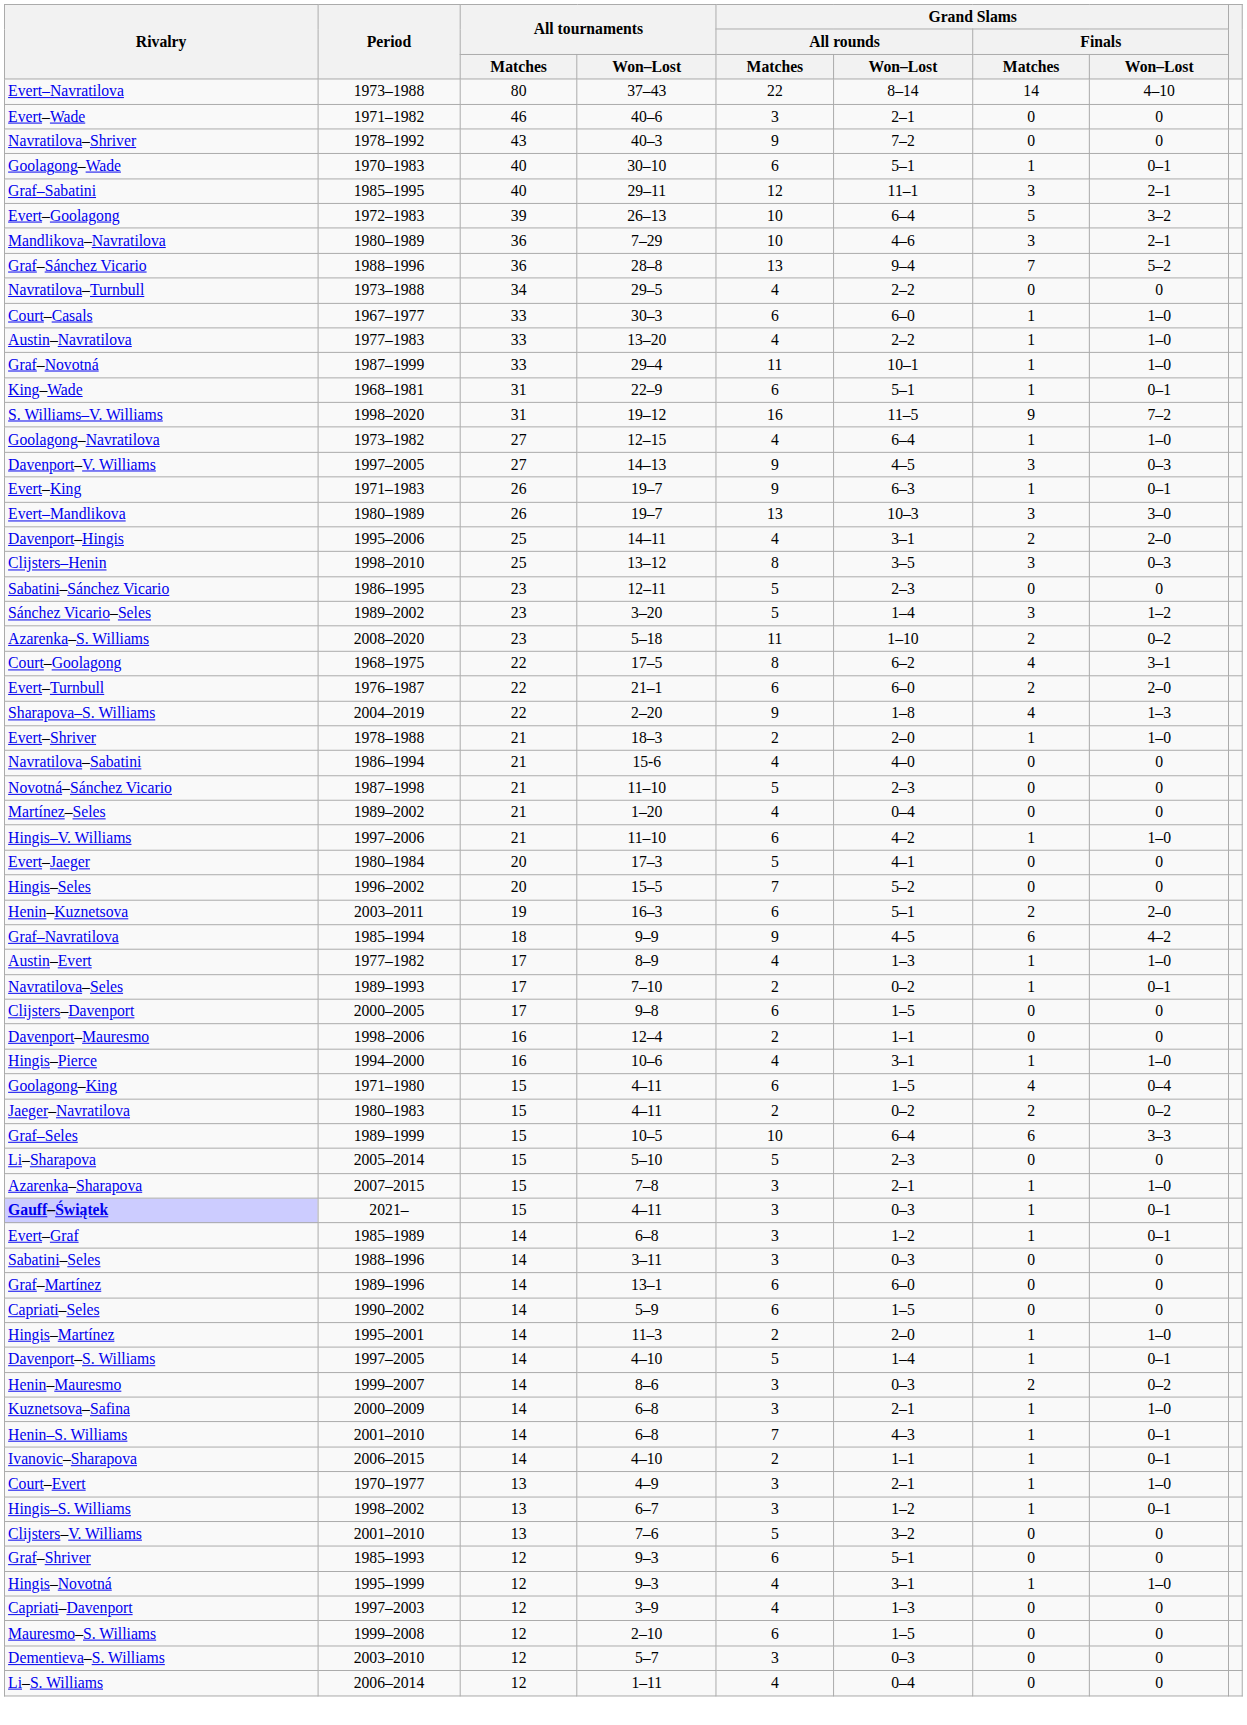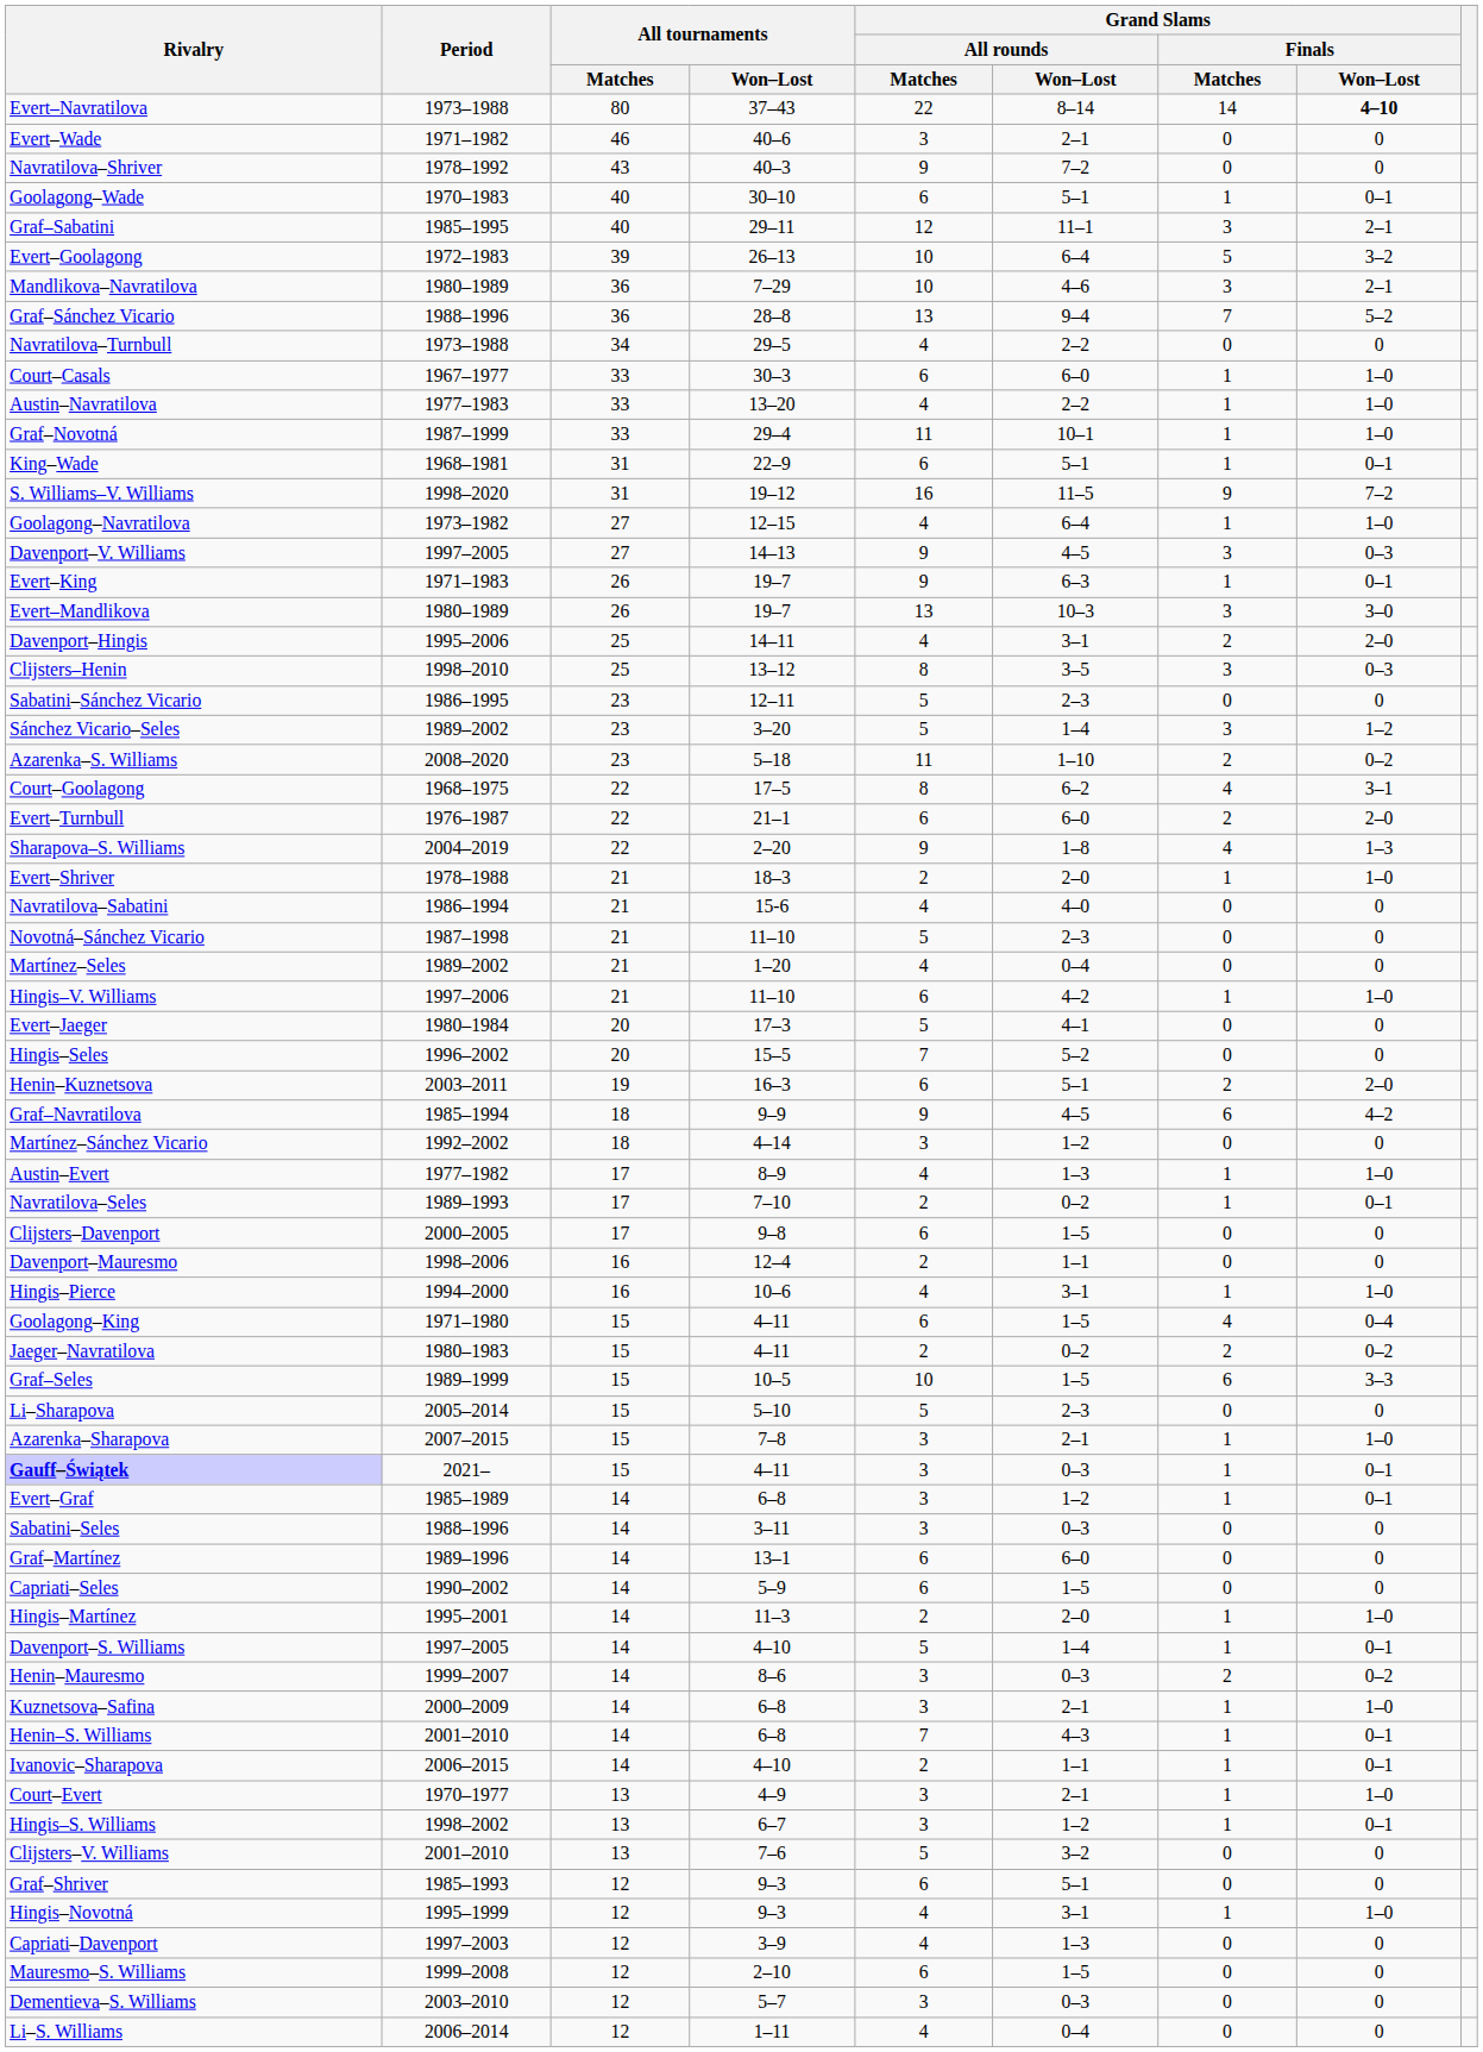Evert–Navratilova | Grand Slams / Finals / Won–Lost: normal -> bold
+ row: Martínez–Sánchez Vicario | 1992–2002 | 18 | 4–14 | 3 | 1–2 | 0 | 0
Graf–Seles | Grand Slams / All rounds / Won–Lost: 6–4 -> 1–5
